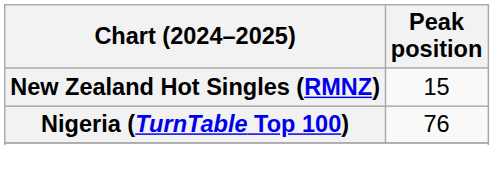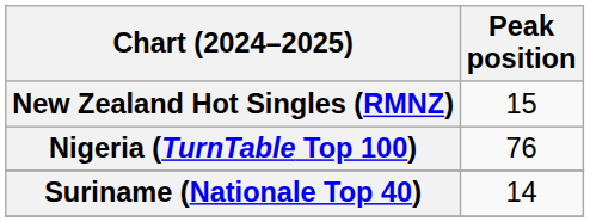+ row: Suriname (Nationale Top 40) | 14
